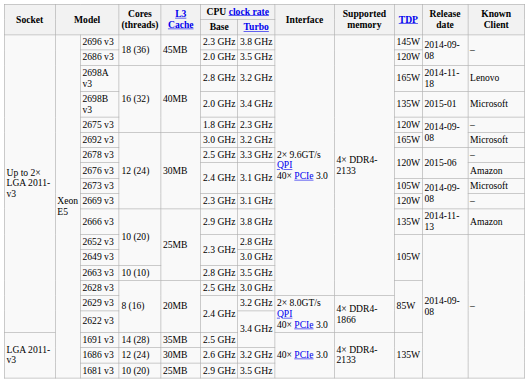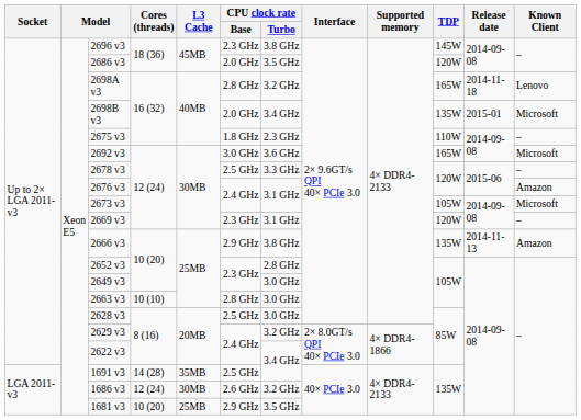2675 v3 | TDP: 120W -> 110W
2692 v3 | CPU clock rate / Turbo: 3.2 GHz -> 3.6 GHz
2663 v3 | CPU clock rate / Turbo: 3.5 GHz -> 3.0 GHz
